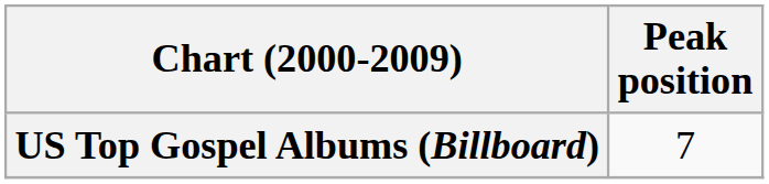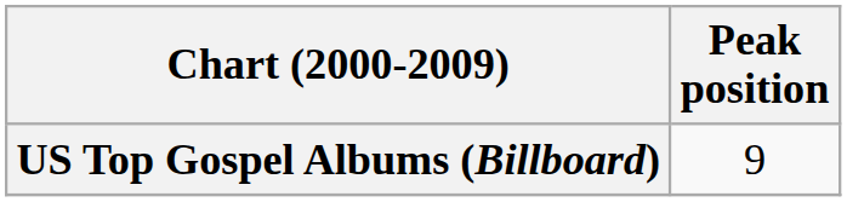US Top Gospel Albums (Billboard) | Peak position: 7 -> 9
